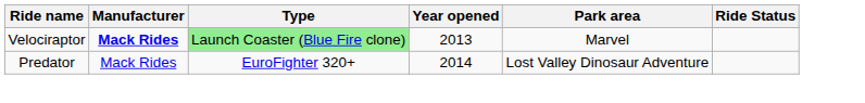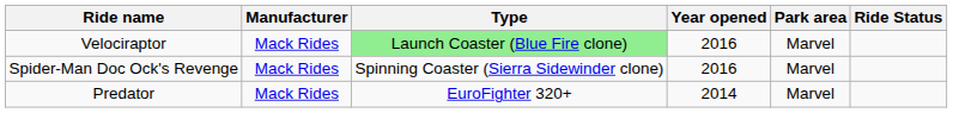Velociraptor | Manufacturer: bold -> normal
Velociraptor | Year opened: 2013 -> 2016
+ row: Spider-Man Doc Ock's Revenge | Mack Rides | Spinning Coaster (Sierra Sidewinder clone) | 2016 | Marvel
Predator | Park area: Lost Valley Dinosaur Adventure -> Marvel
